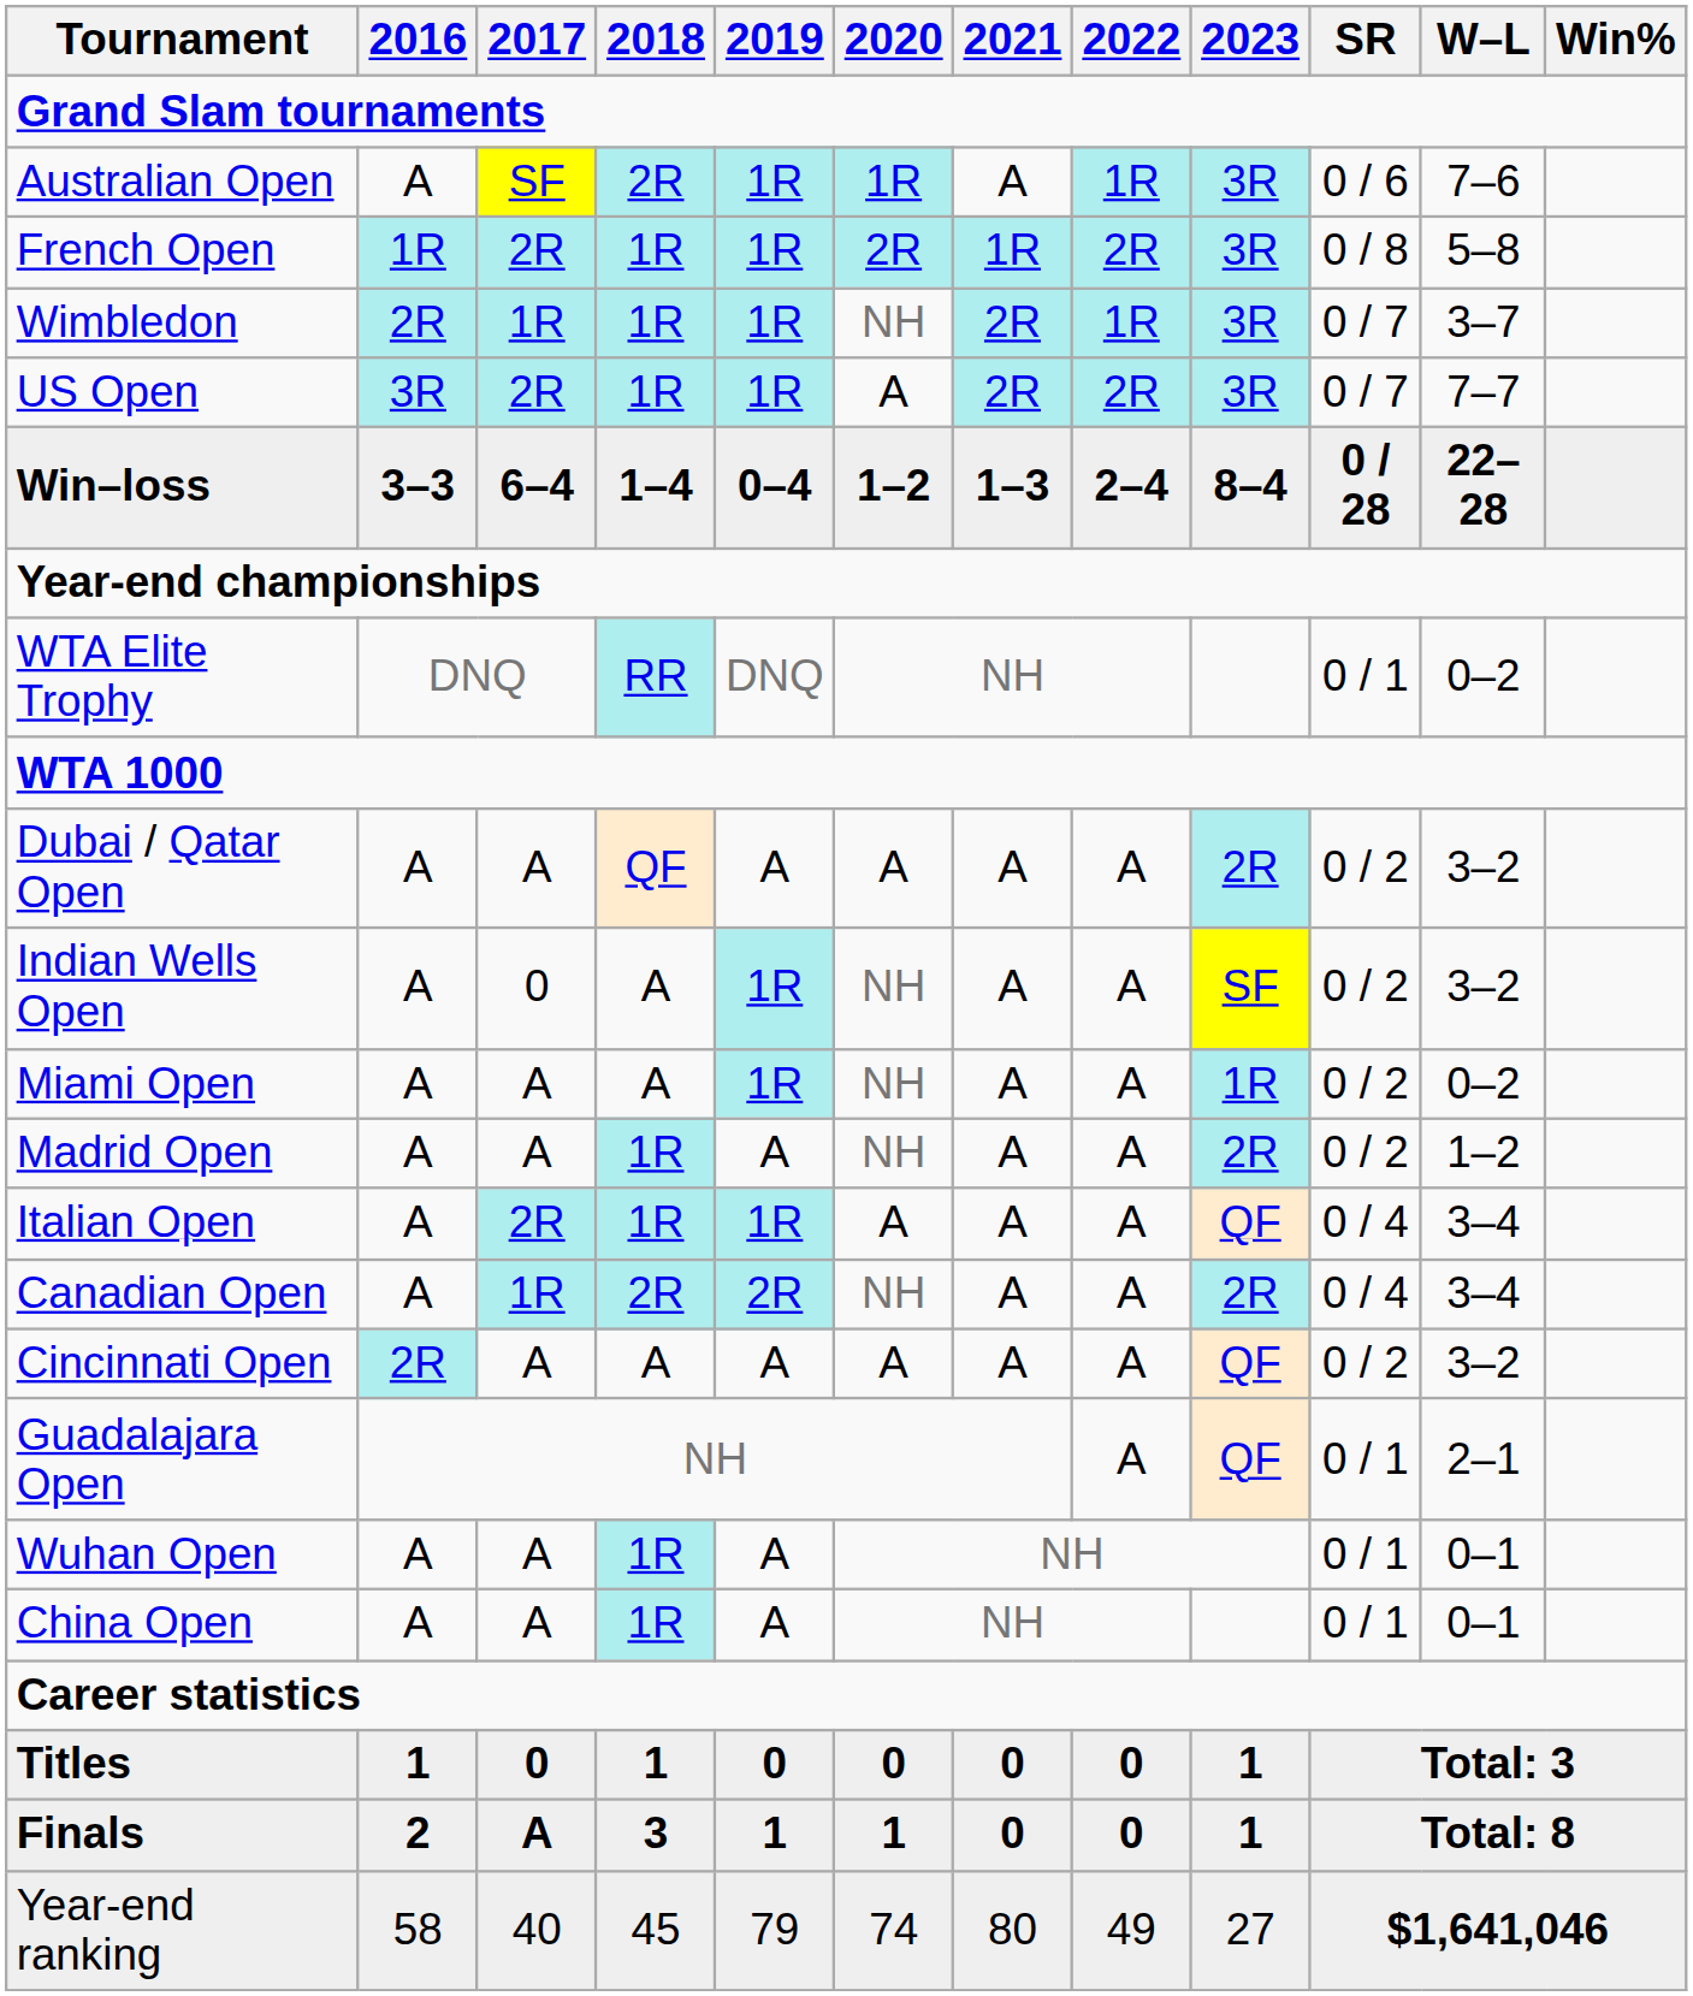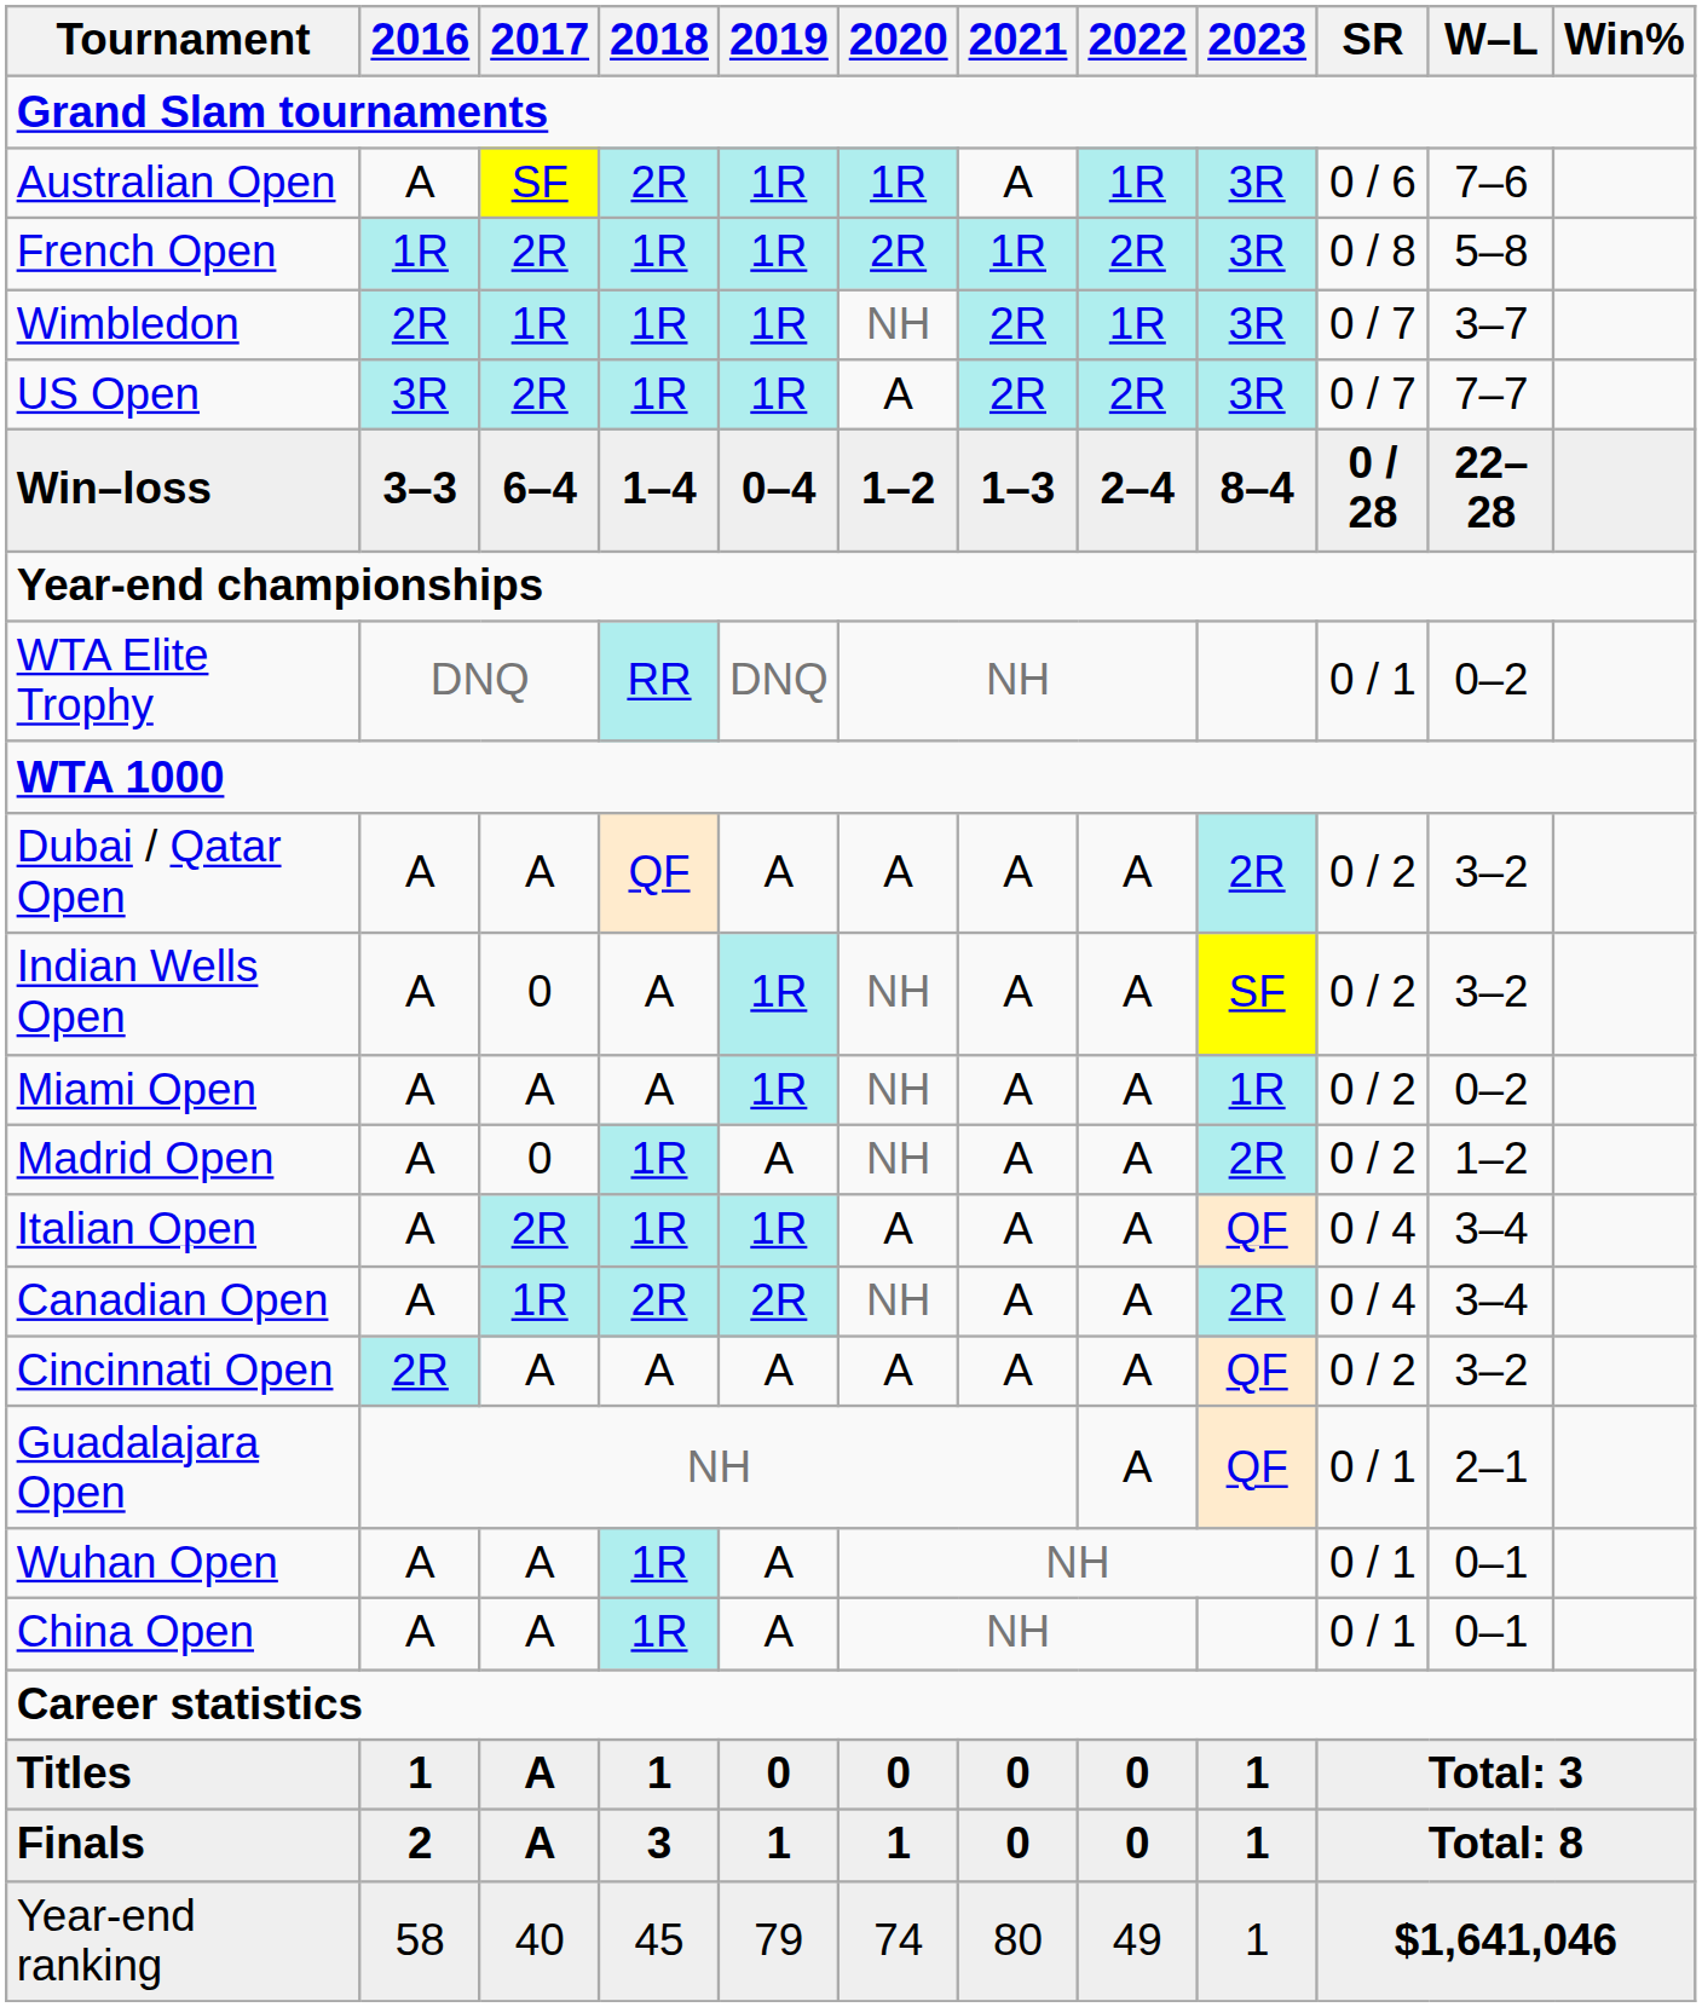Madrid Open | 2017: A -> 0
Titles | 2017: 0 -> A
Year-end ranking | 2023: 27 -> 1
